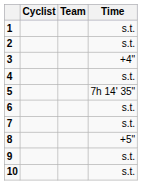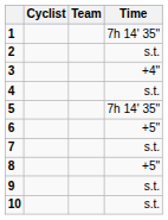1 | Time: s.t. -> 7h 14' 35"
6 | Time: s.t. -> +5"
